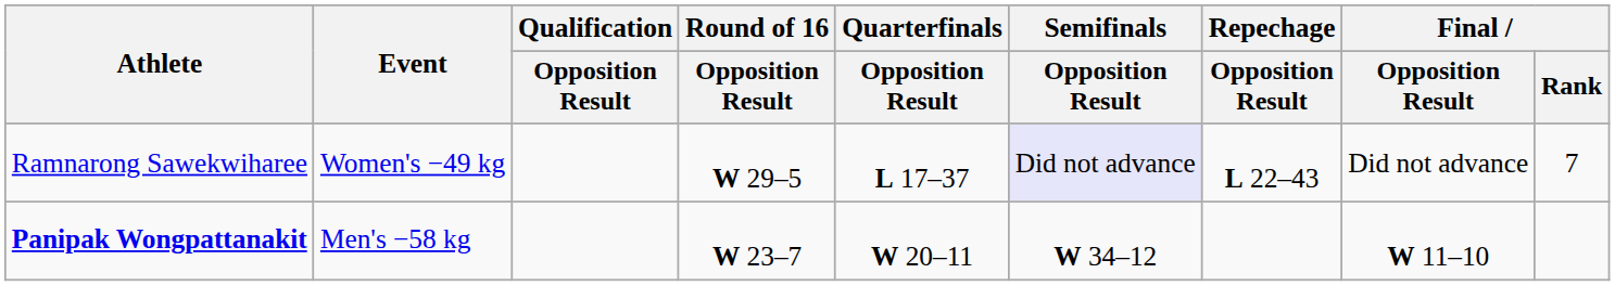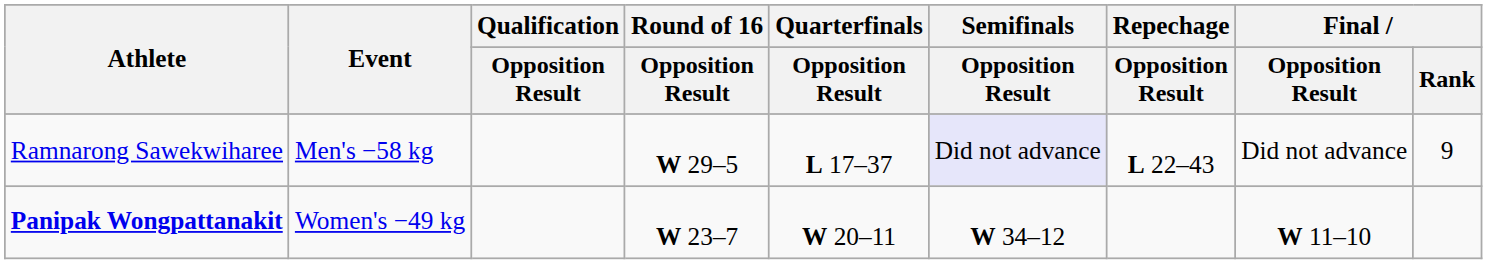Ramnarong Sawekwiharee | Event: Women's −49 kg -> Men's −58 kg
Ramnarong Sawekwiharee | Final / Rank: 7 -> 9
Panipak Wongpattanakit | Event: Men's −58 kg -> Women's −49 kg
